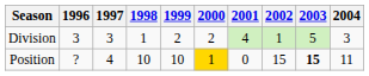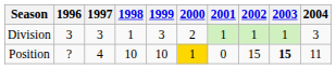Division | 1999: 2 -> 3
Division | 2001: 4 -> 1
Division | 2003: 5 -> 1
